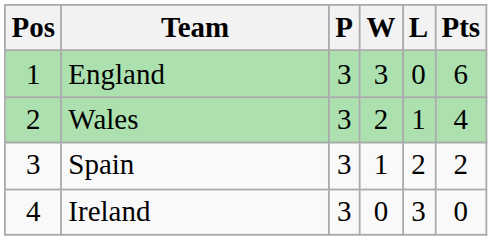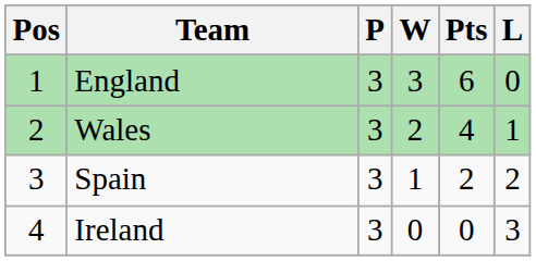columns swapped: L <-> Pts
